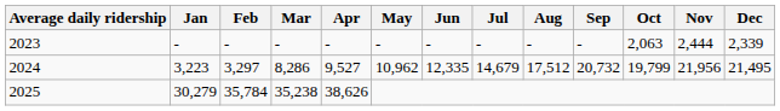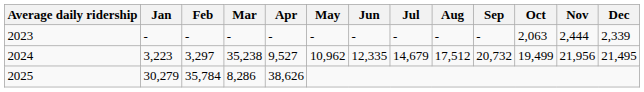2024 | Mar: 8,286 -> 35,238
2024 | Oct: 19,799 -> 19,499
2025 | Mar: 35,238 -> 8,286
